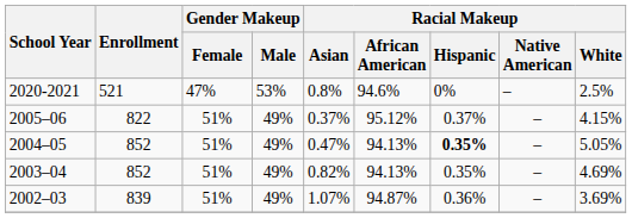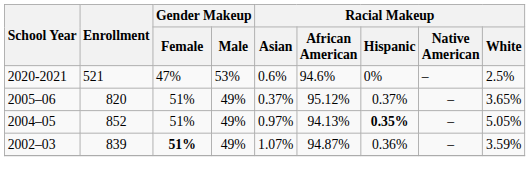2020-2021 | Racial Makeup / Asian: 0.8% -> 0.6%
2005–06 | Enrollment: 822 -> 820
2005–06 | Racial Makeup / White: 4.15% -> 3.65%
2004–05 | Racial Makeup / Asian: 0.47% -> 0.97%
- row: 2003–04 | 852 | 51% | 49% | 0.82% | 94.13% | 0.35% | – | 4.69%
2002–03 | Gender Makeup / Female: normal -> bold
2002–03 | Racial Makeup / White: 3.69% -> 3.59%
